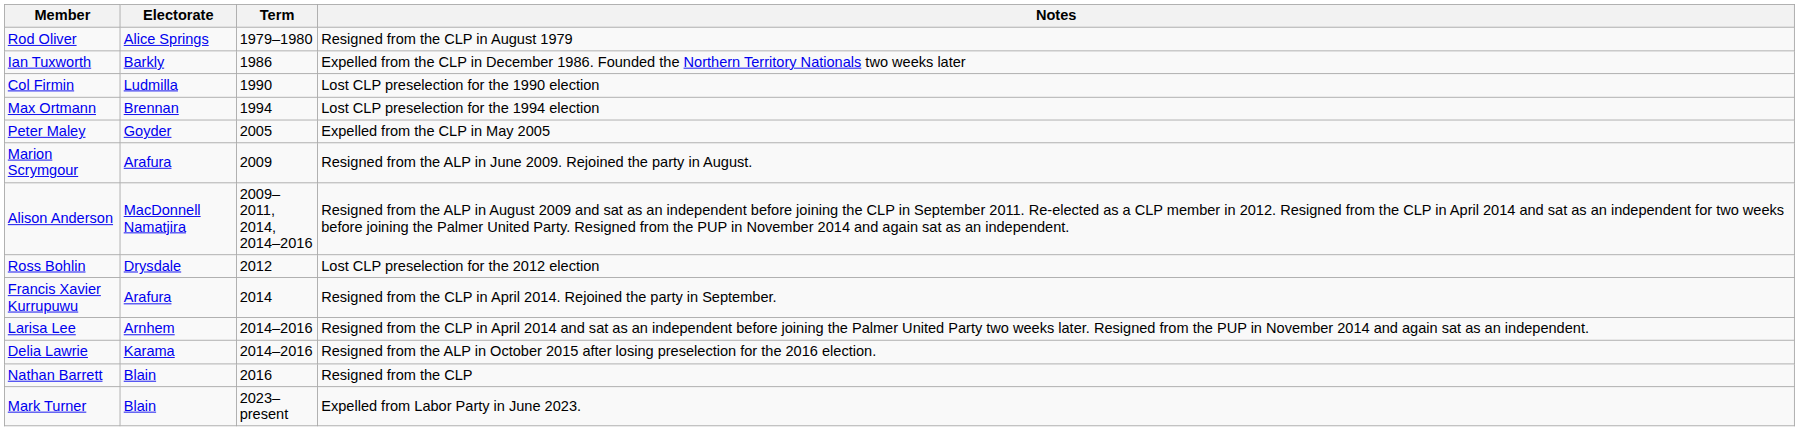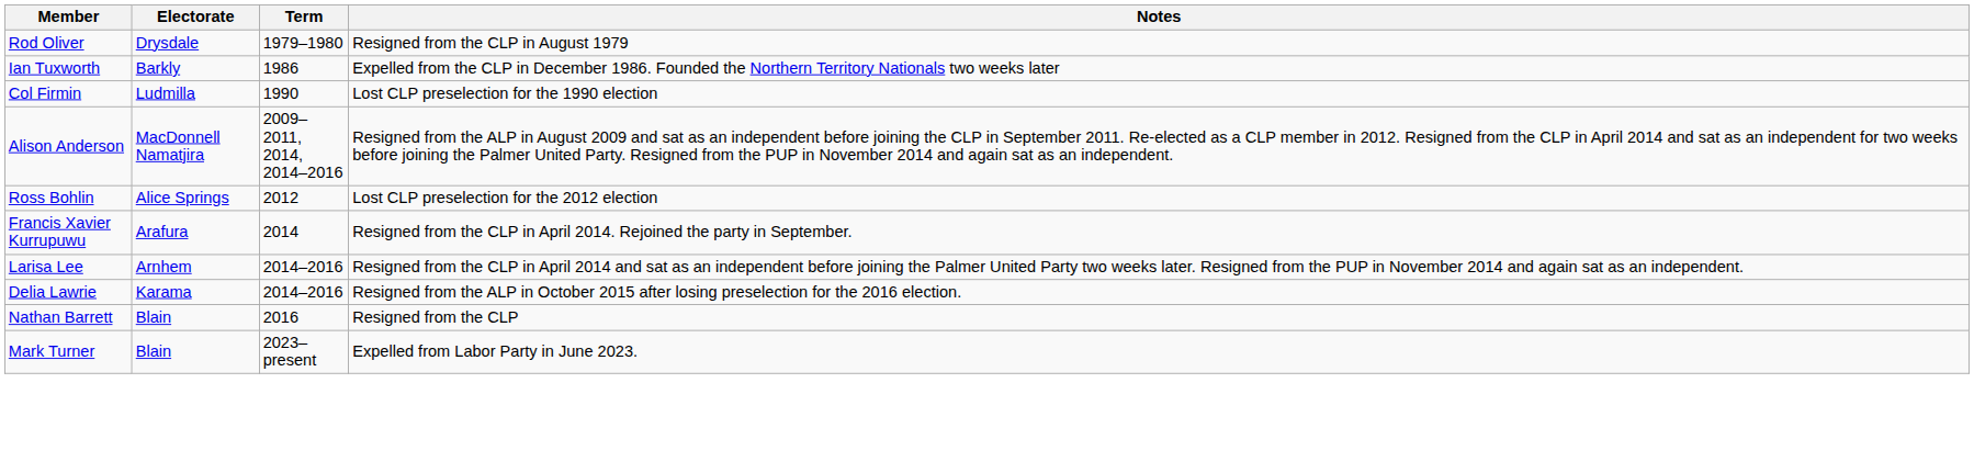Rod Oliver | Electorate: Alice Springs -> Drysdale
- row: Max Ortmann | Brennan | 1994 | Lost CLP preselection for the 1994 election
- row: Peter Maley | Goyder | 2005 | Expelled from the CLP in May 2005
- row: Marion Scrymgour | Arafura | 2009 | Resigned from the ALP in June 2009. Rejoined the party in August.
Ross Bohlin | Electorate: Drysdale -> Alice Springs
